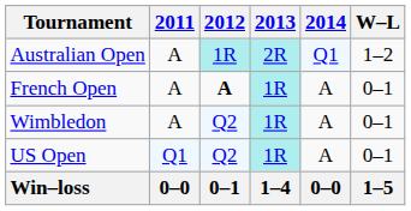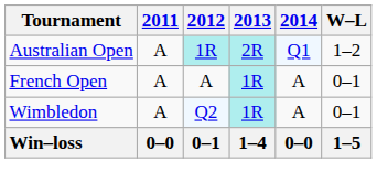French Open | 2012: bold -> normal
- row: US Open | Q1 | Q2 | 1R | A | 0–1
